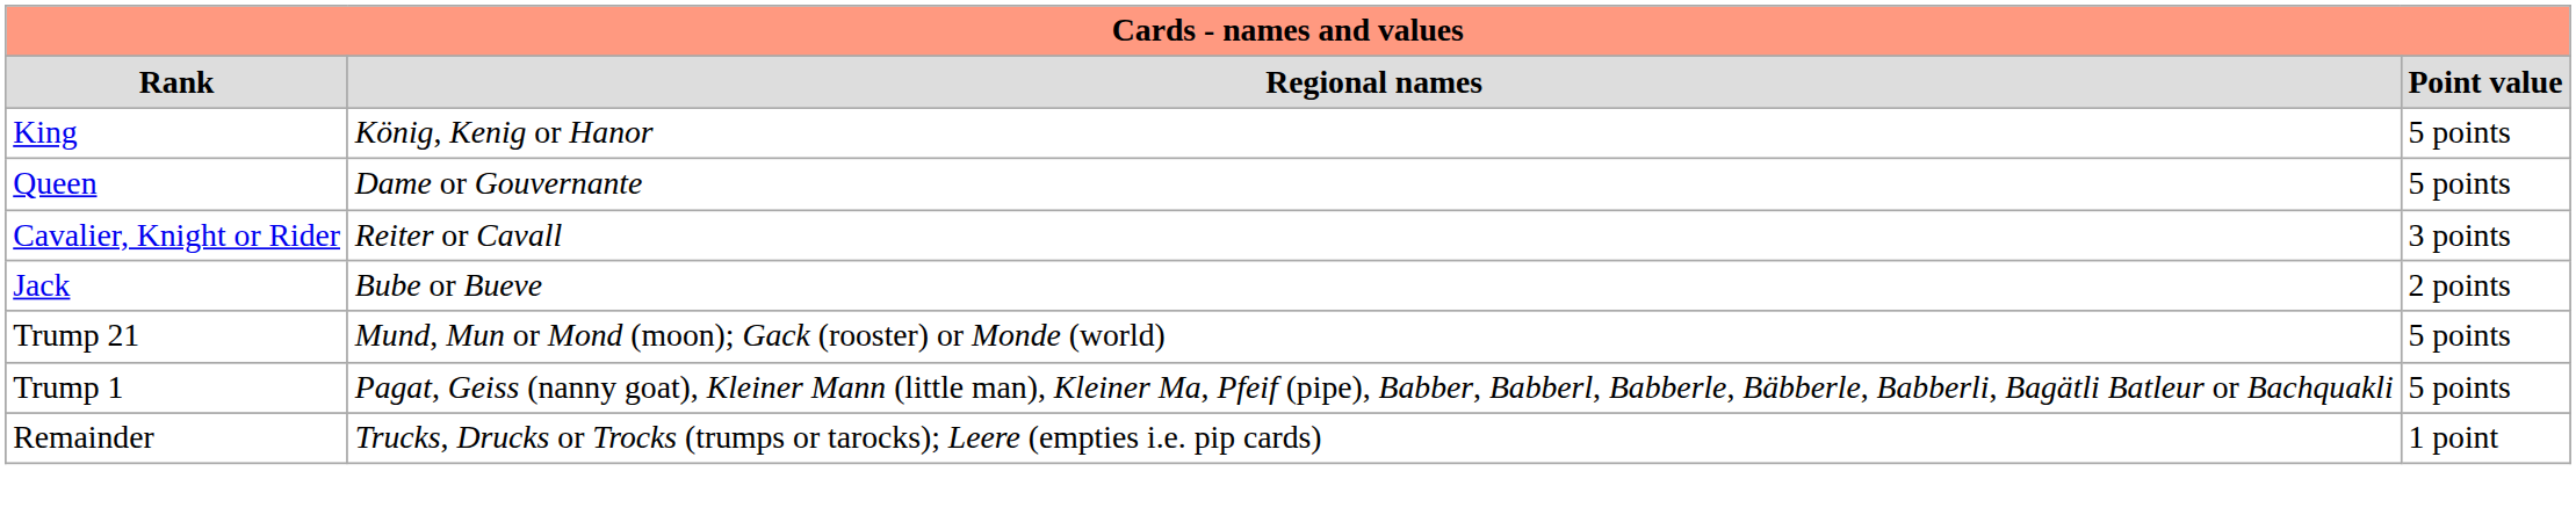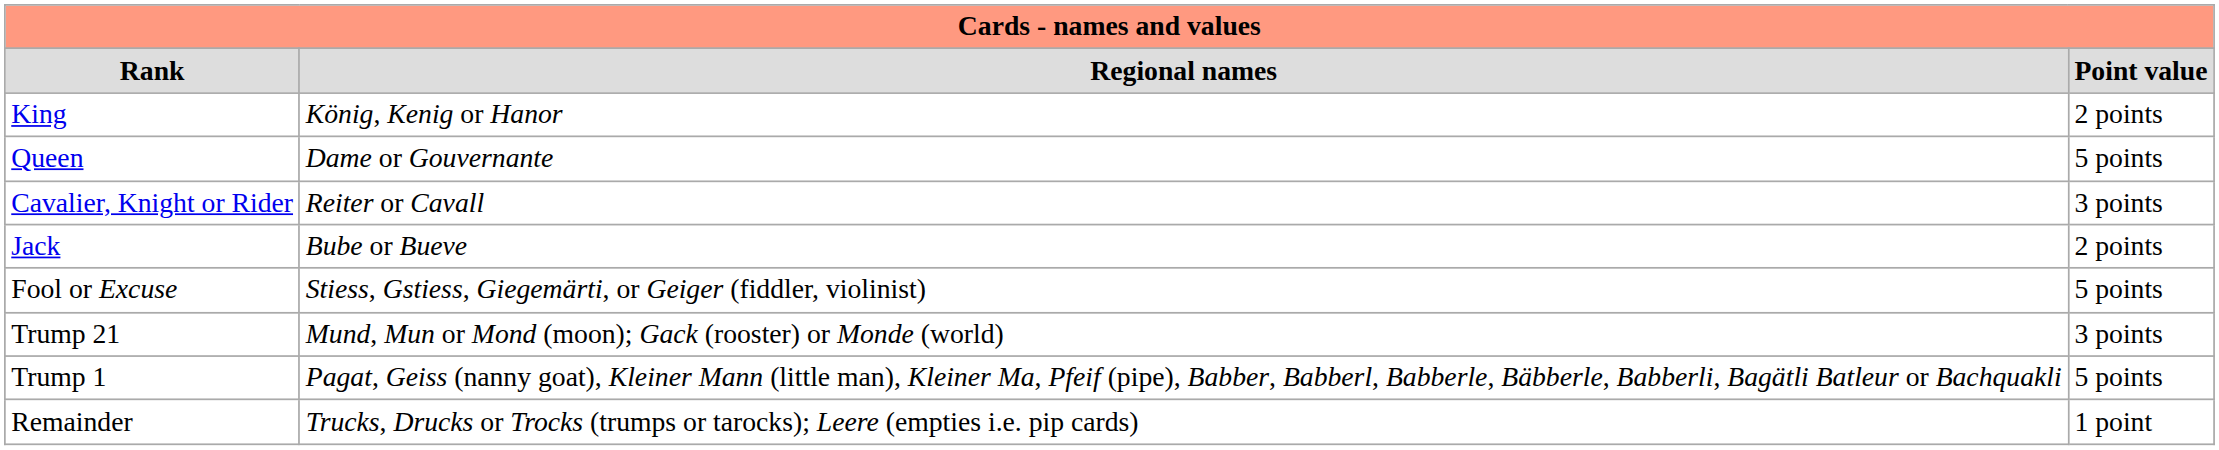King | column 3: 5 points -> 2 points
+ row: Fool or Excuse | Stiess, Gstiess, Giegemärti, or Geiger (fiddler, violinist) | 5 points
Trump 21 | column 3: 5 points -> 3 points
